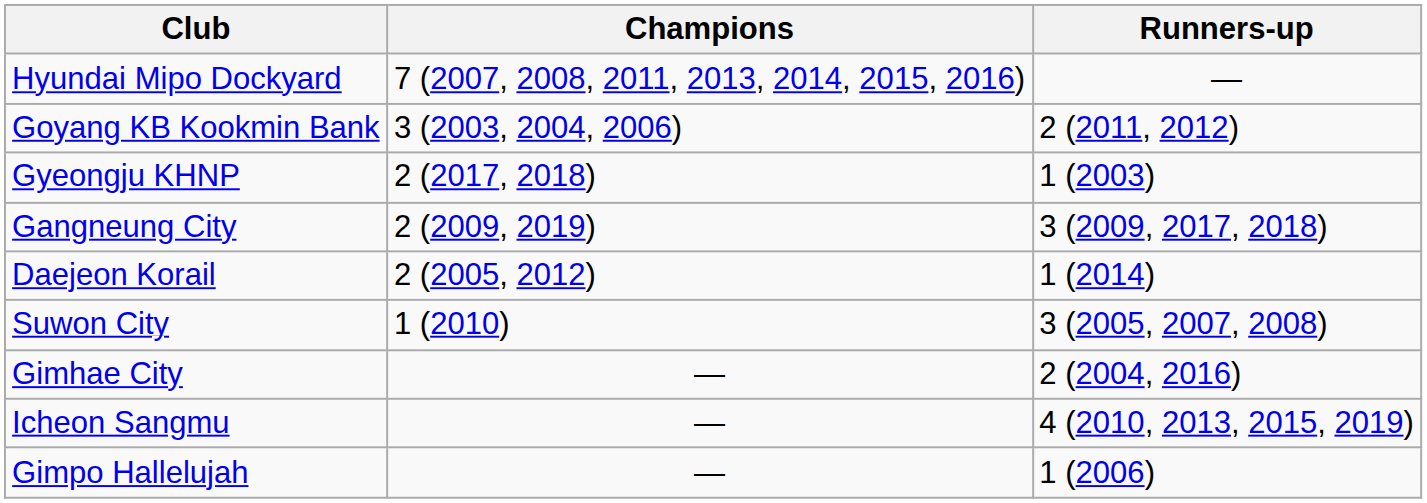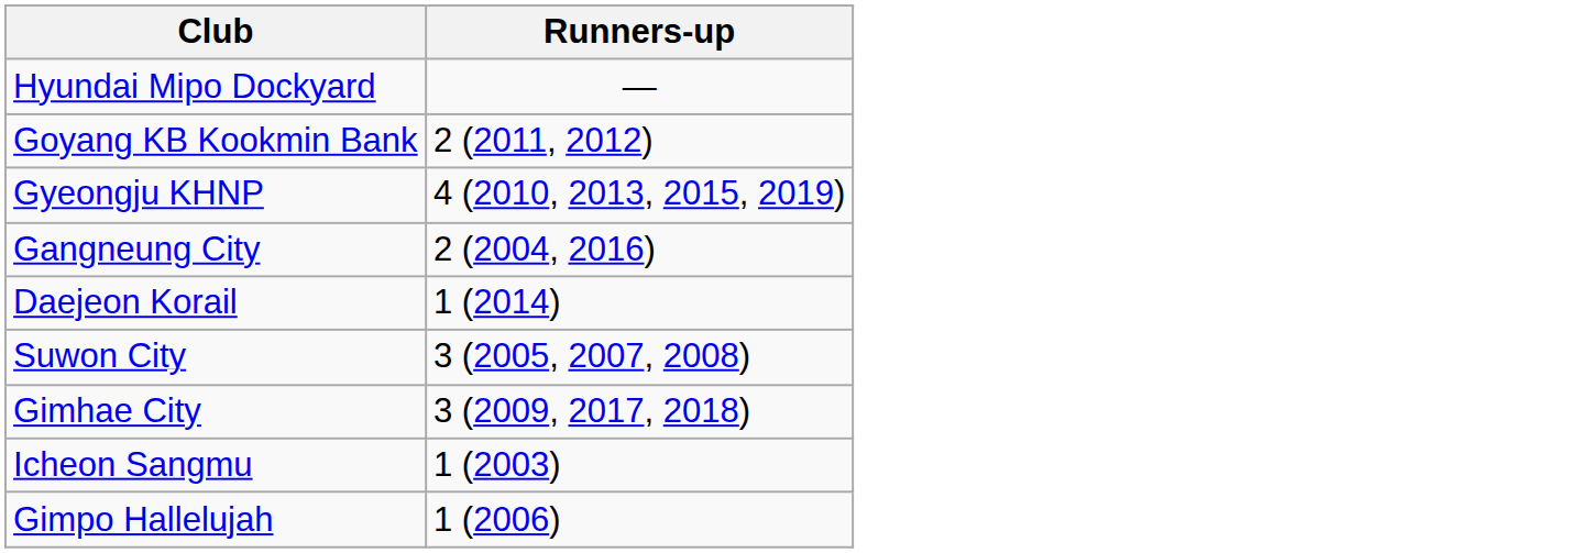- column: Champions | 7 (2007, 2008, 2011, 2013, 2014, 2015, 2016) | 3 (2003, 2004, 2006) | 2 (2017, 2018) | 2 (2009, 2019) | 2 (2005, 2012) | 1 (2010) | — | — | —
Gyeongju KHNP | Runners-up: 1 (2003) -> 4 (2010, 2013, 2015, 2019)
Gangneung City | Runners-up: 3 (2009, 2017, 2018) -> 2 (2004, 2016)
Gimhae City | Runners-up: 2 (2004, 2016) -> 3 (2009, 2017, 2018)
Icheon Sangmu | Runners-up: 4 (2010, 2013, 2015, 2019) -> 1 (2003)
